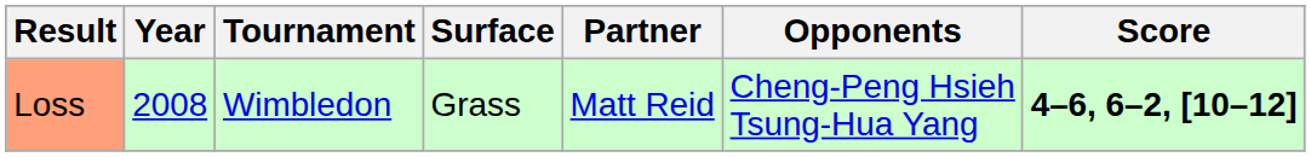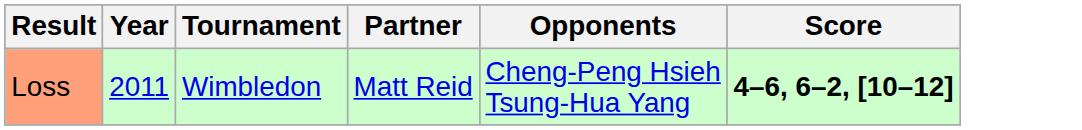- column: Surface | Grass
Loss | Year: 2008 -> 2011
